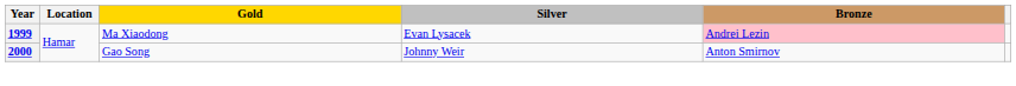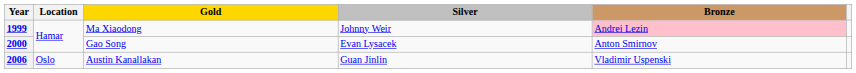1999 | Silver: Evan Lysacek -> Johnny Weir
2000 | Silver: Johnny Weir -> Evan Lysacek
+ row: 2006 | Oslo | Austin Kanallakan | Guan Jinlin | Vladimir Uspenski
